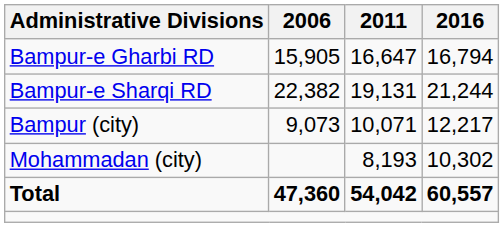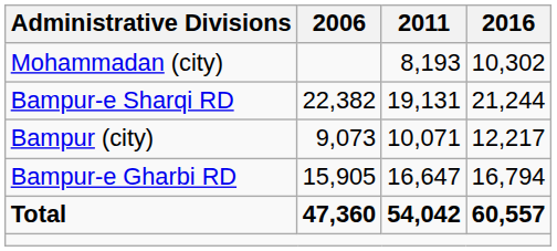rows swapped: Bampur-e Gharbi RD <-> Mohammadan (city)
